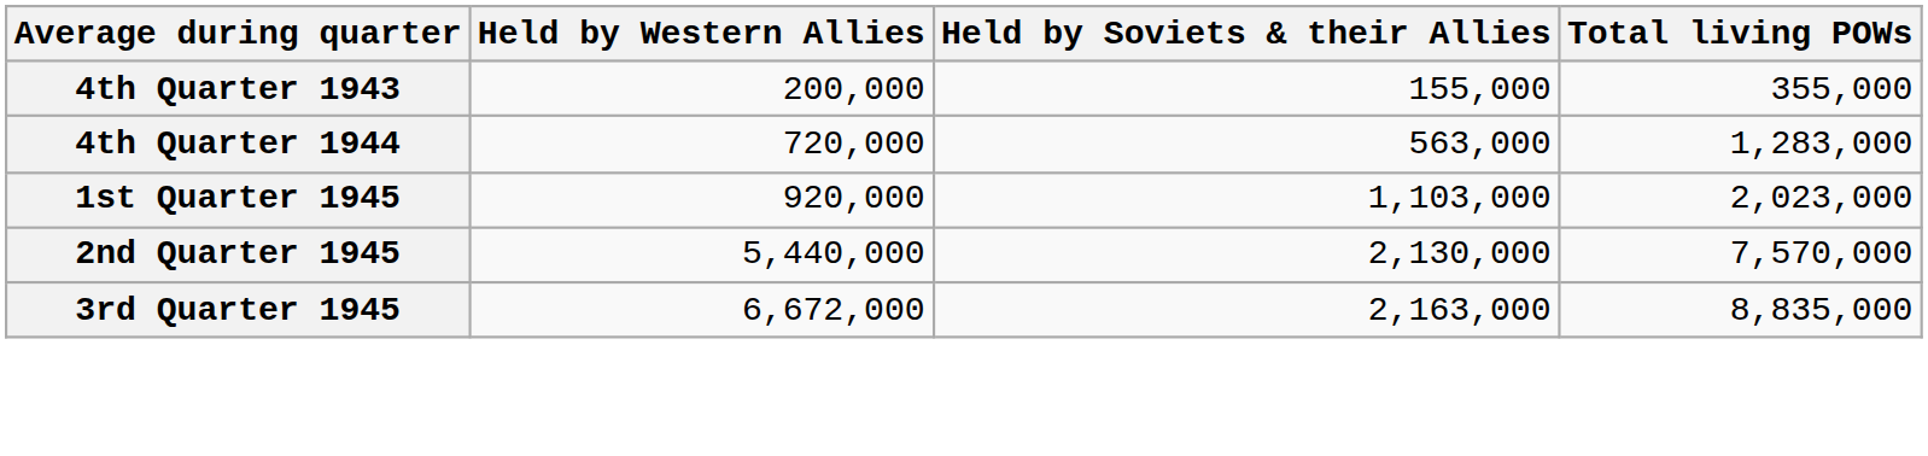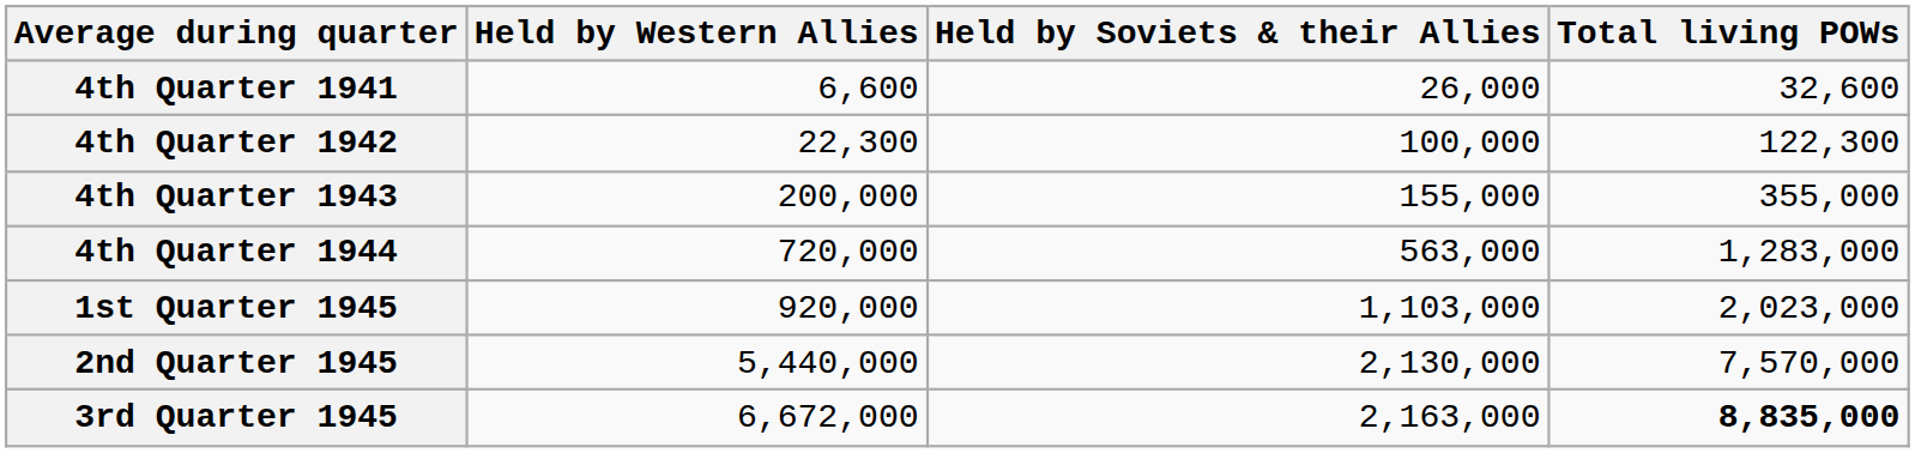+ row: 4th Quarter 1941 | 6,600 | 26,000 | 32,600
+ row: 4th Quarter 1942 | 22,300 | 100,000 | 122,300
3rd Quarter 1945 | Total living POWs: normal -> bold
